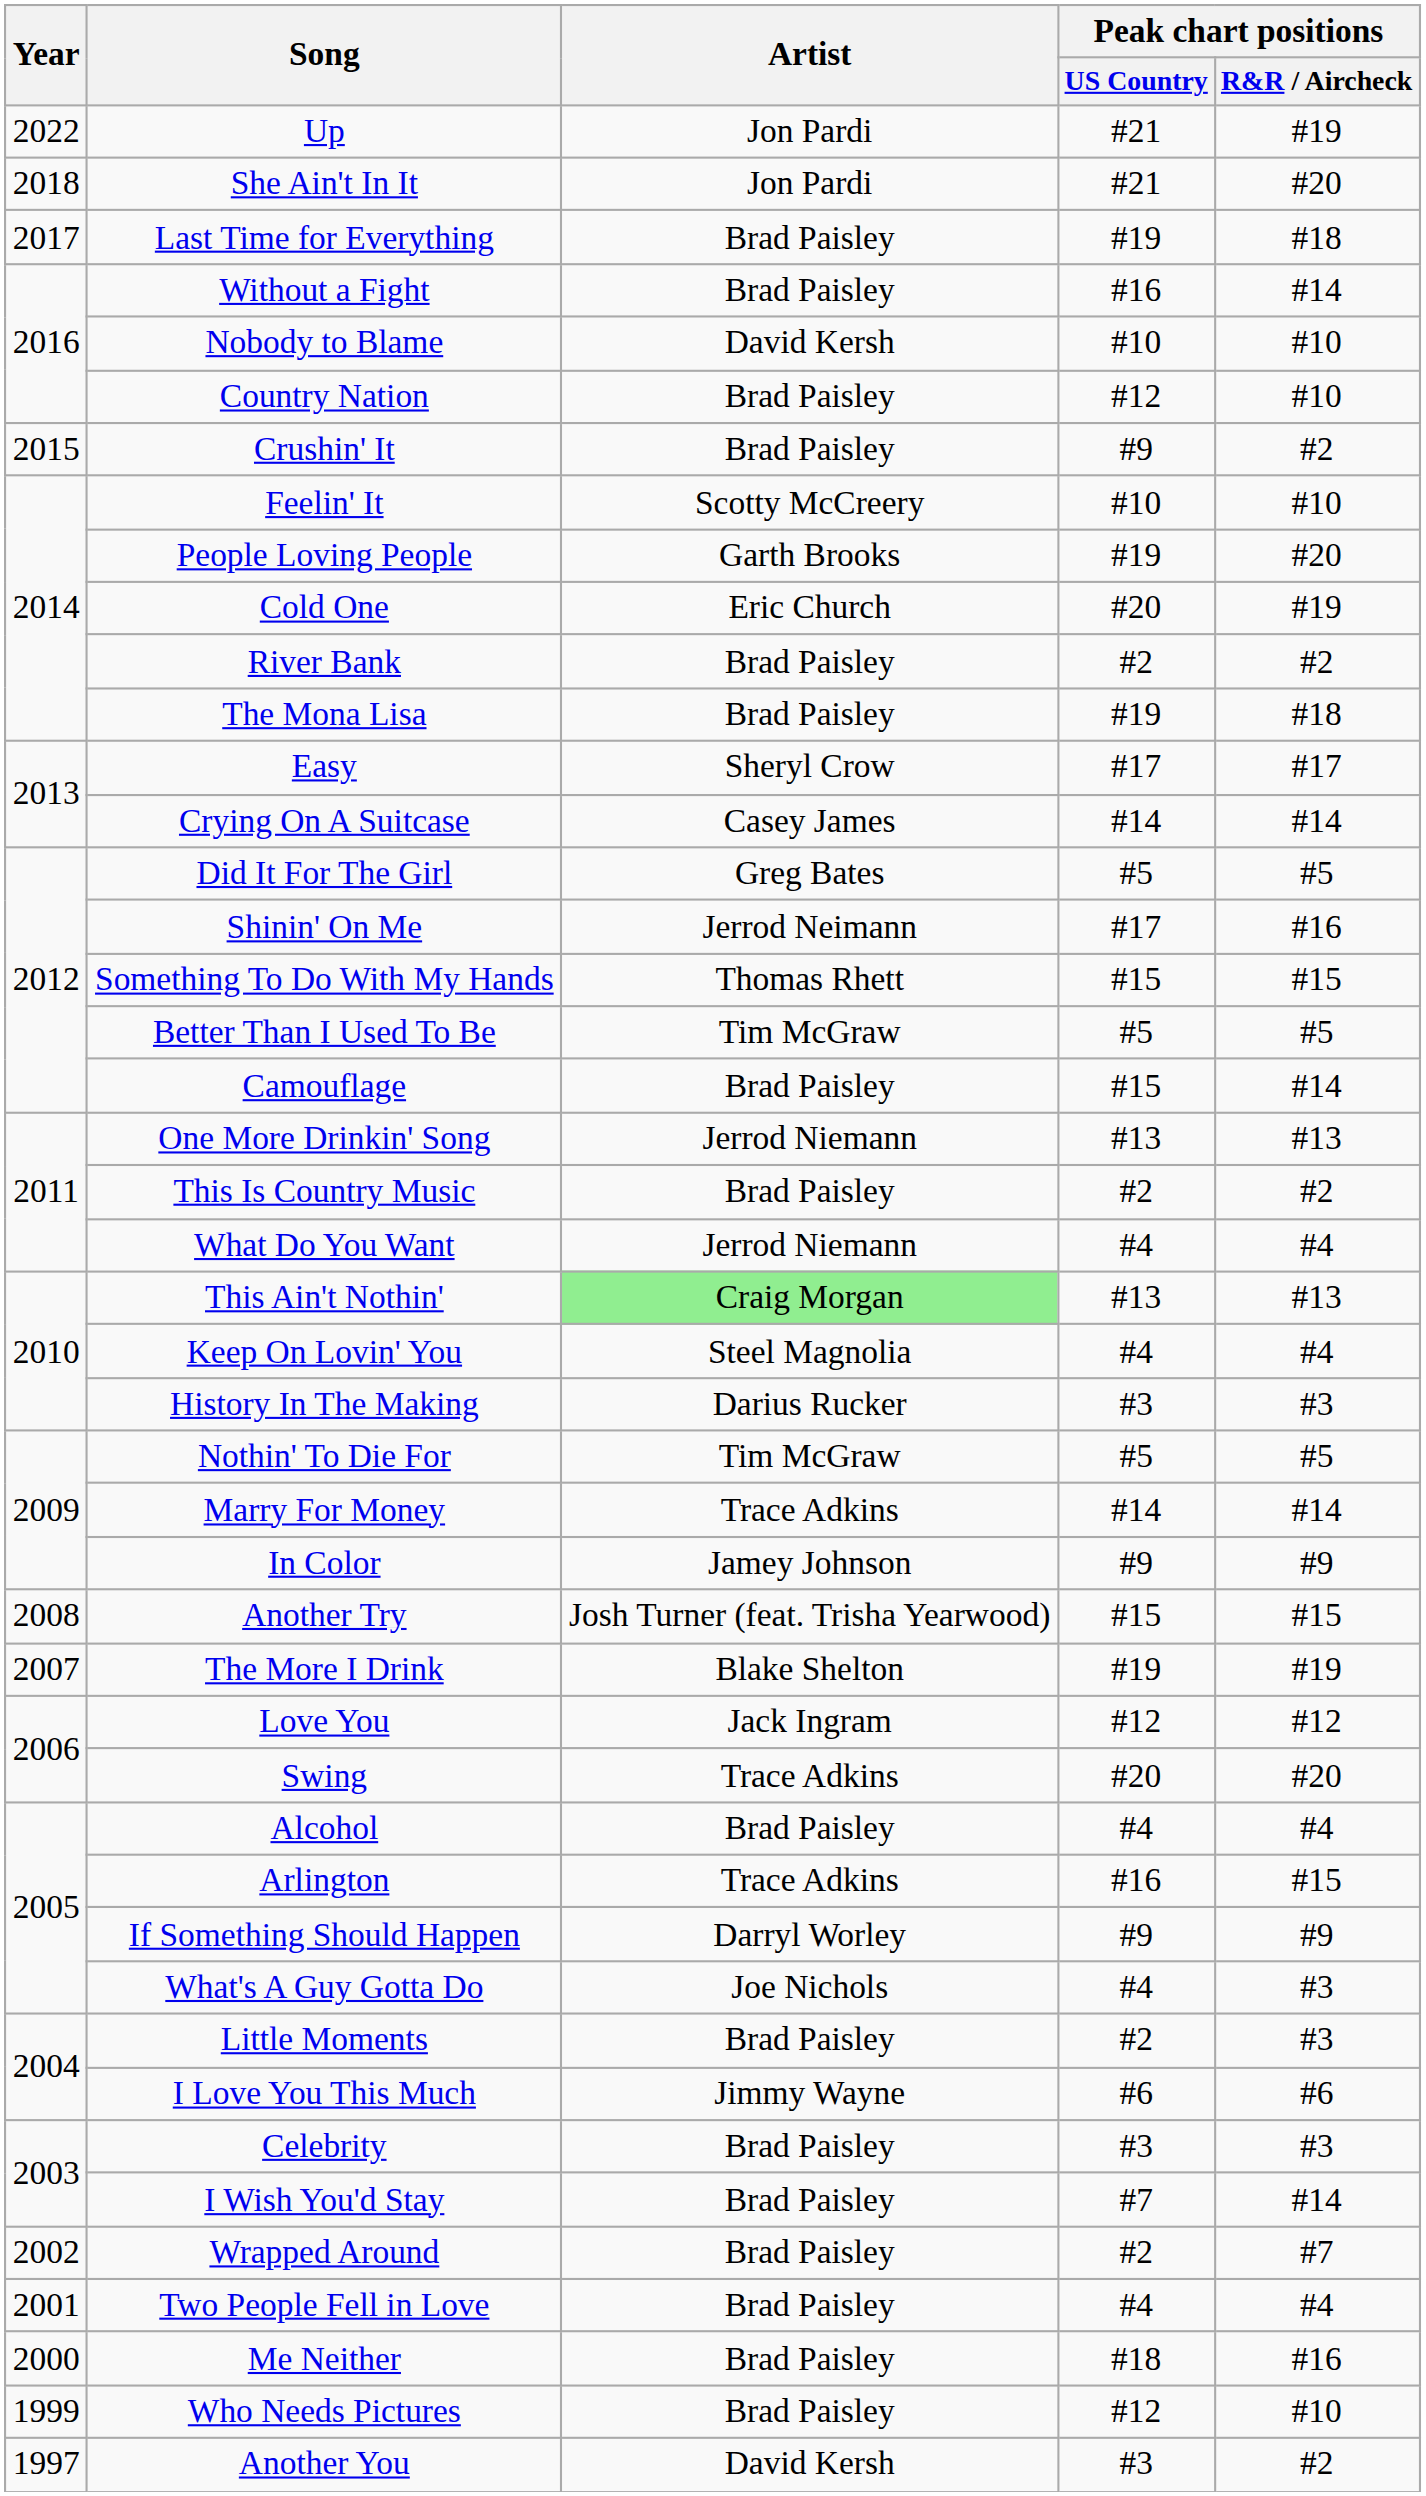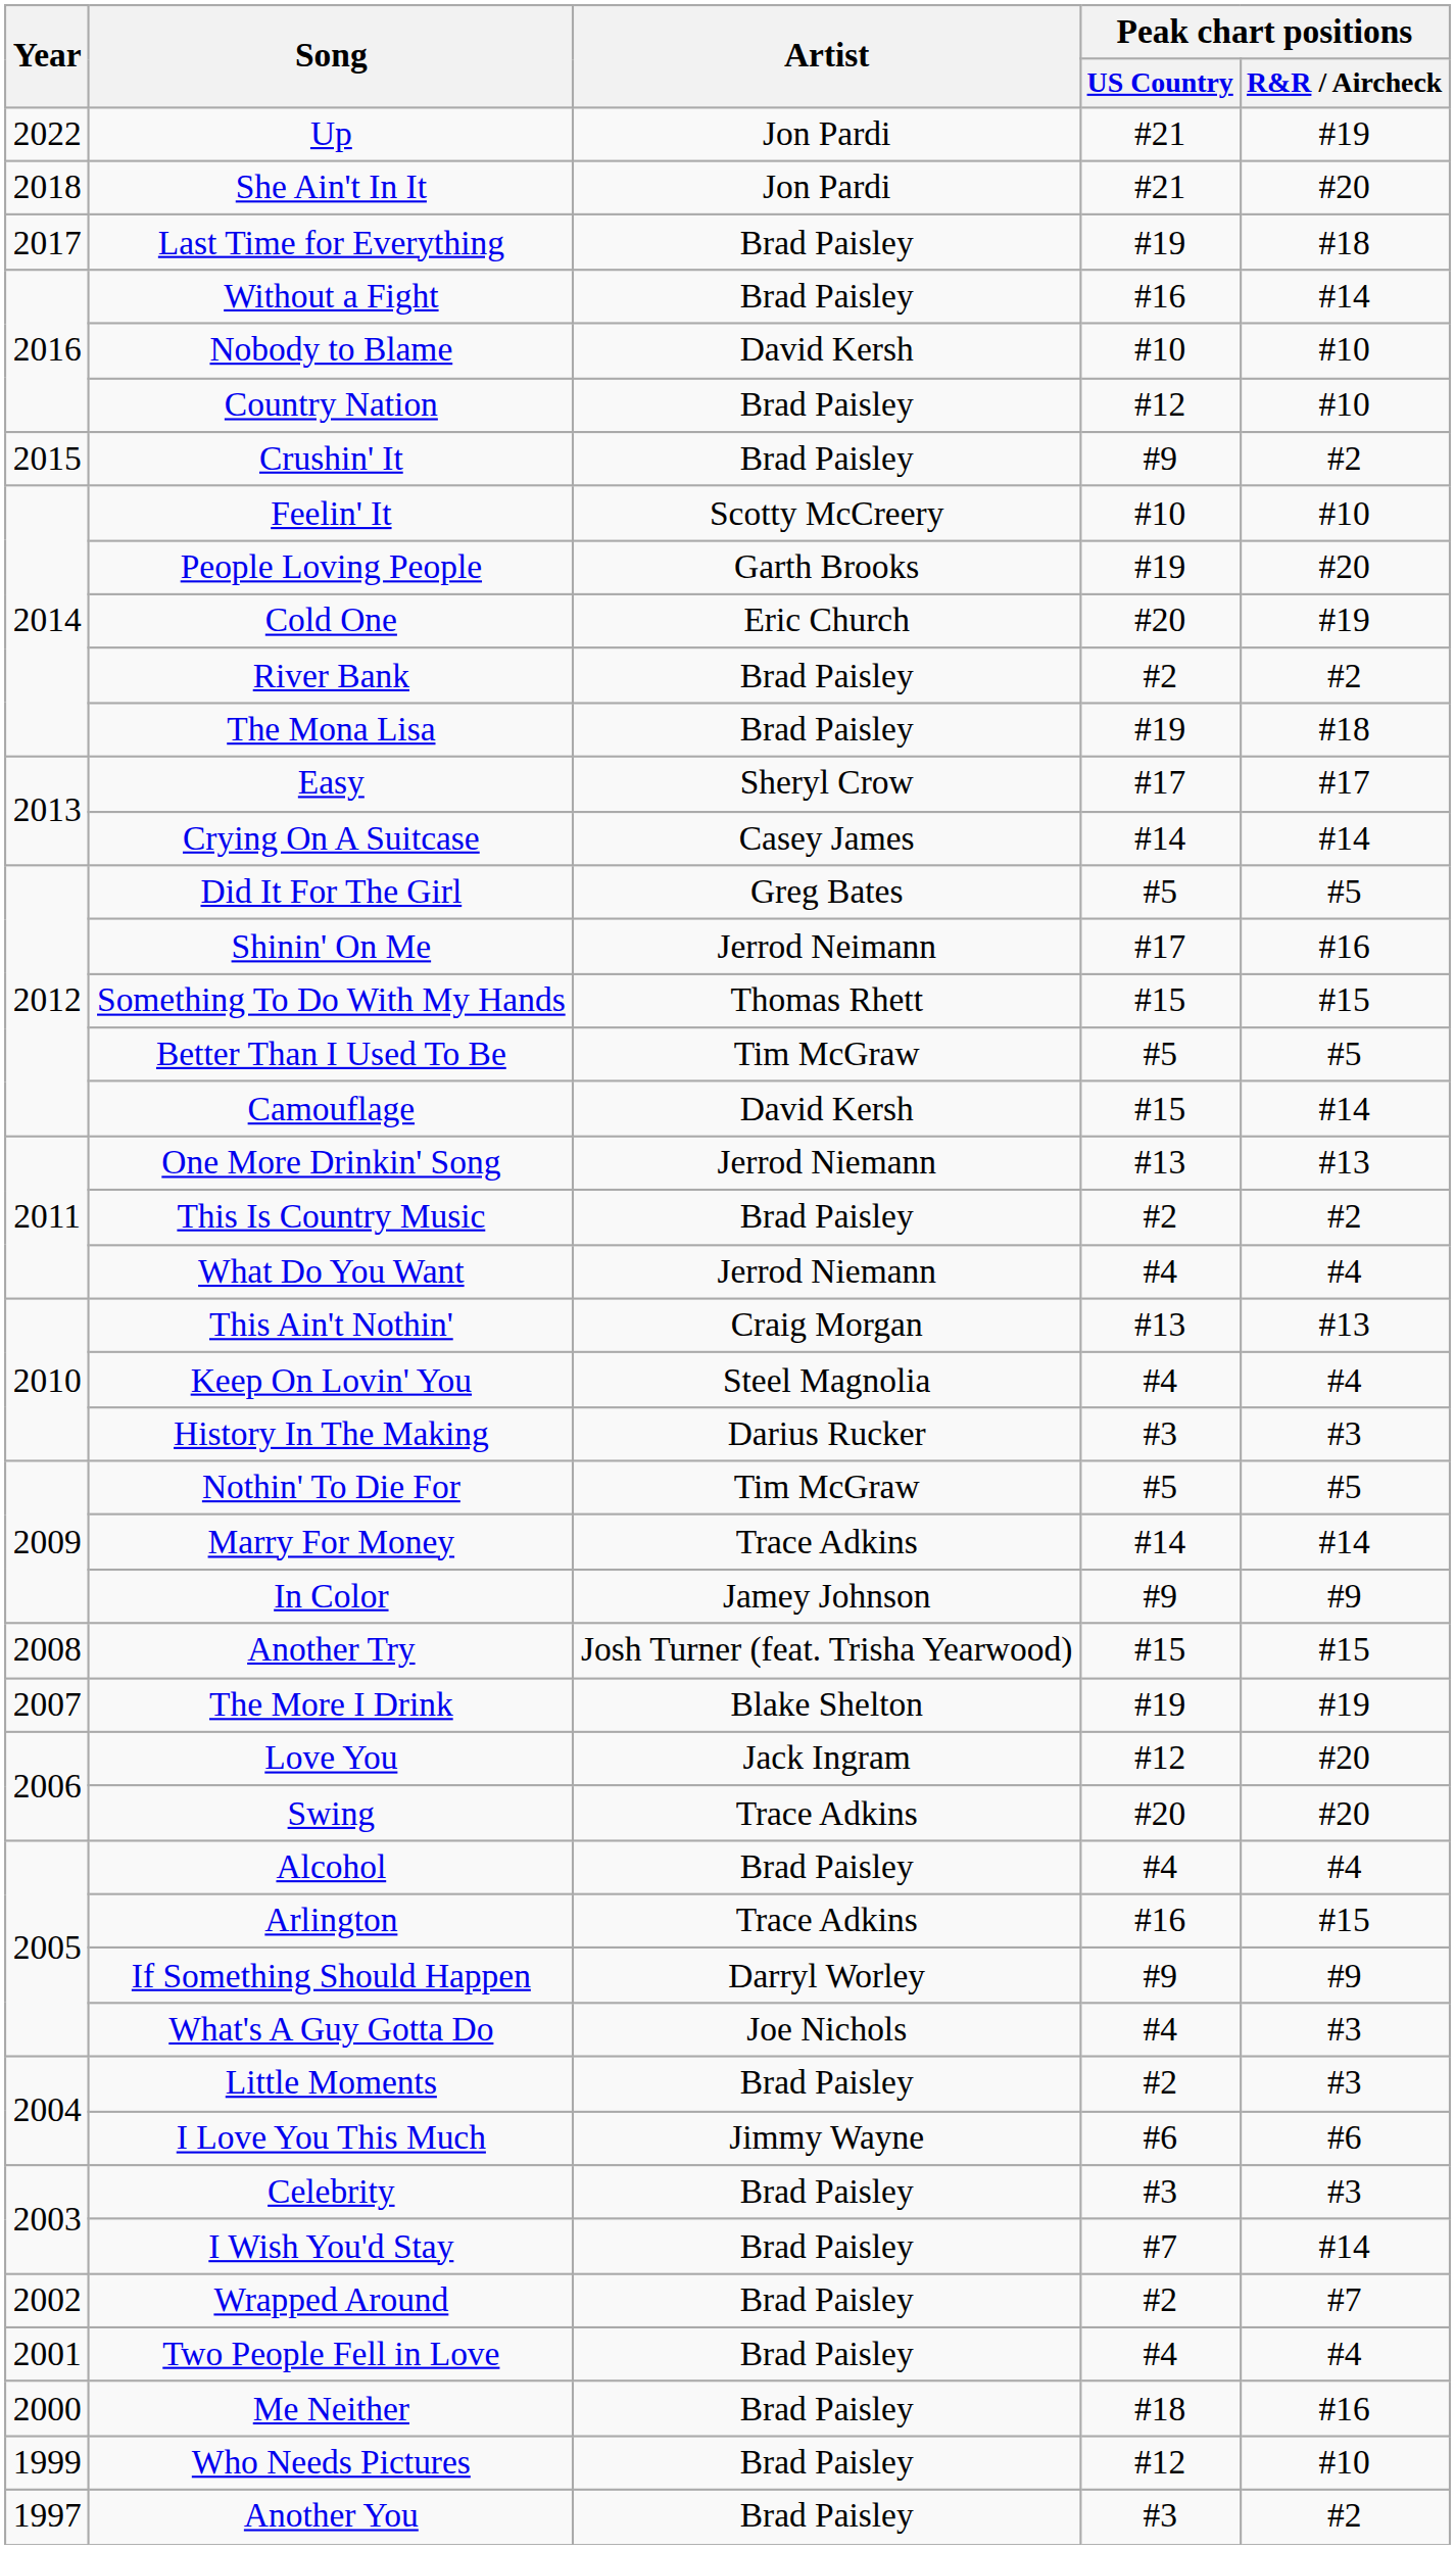Camouflage | Artist: Brad Paisley -> David Kersh
This Ain't Nothin' | Artist: lightgreen background -> no background
Love You | Peak chart positions / R&R / Aircheck: #12 -> #20
Another You | Artist: David Kersh -> Brad Paisley
